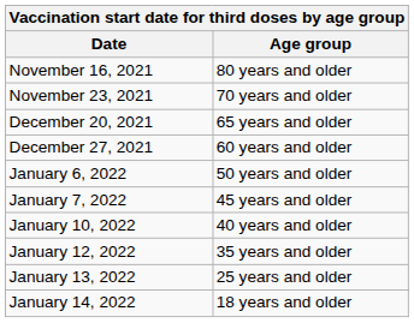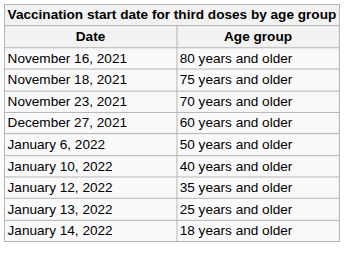+ row: November 18, 2021 | 75 years and older
- row: December 20, 2021 | 65 years and older
- row: January 7, 2022 | 45 years and older
